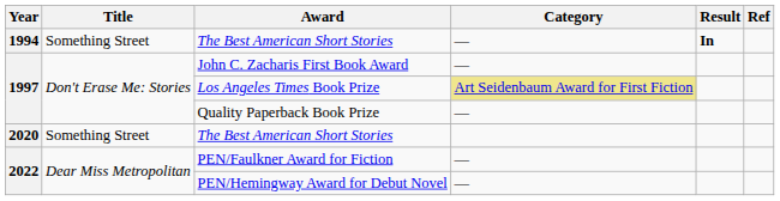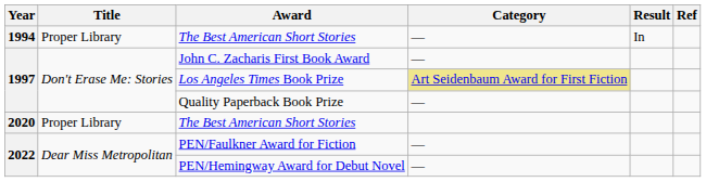1994 / The Best American Short Stories | Title: Something Street -> Proper Library
1994 / The Best American Short Stories | Result: bold -> normal
2020 / The Best American Short Stories | Title: Something Street -> Proper Library
